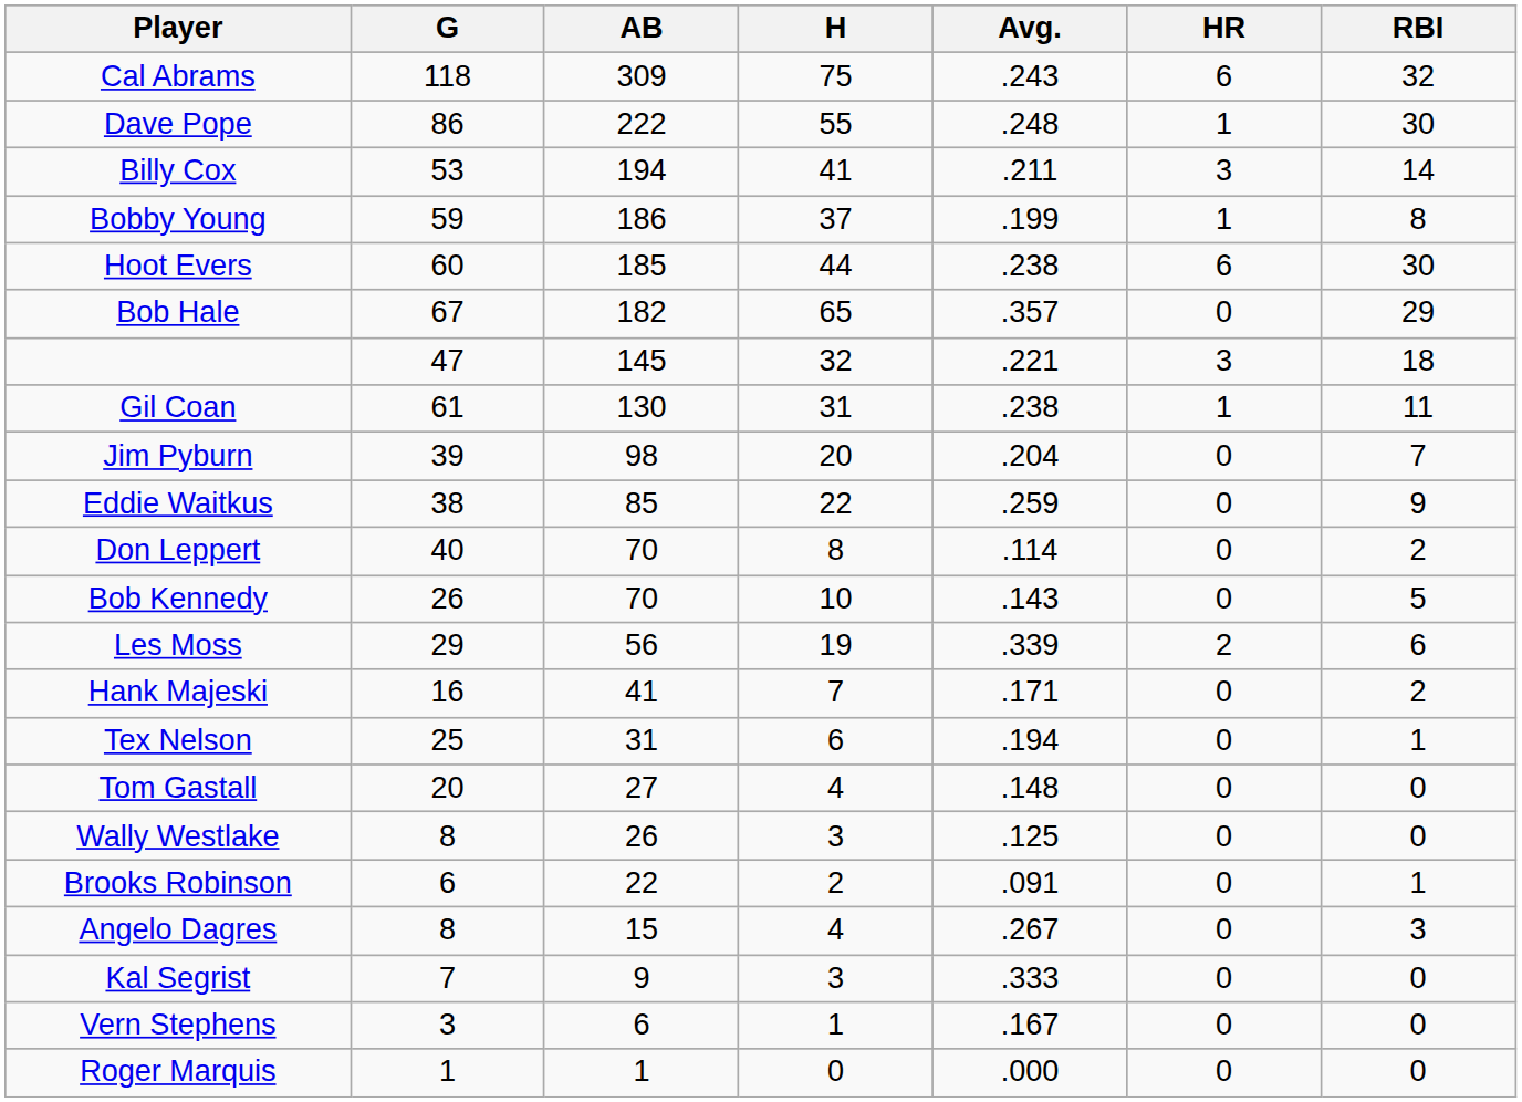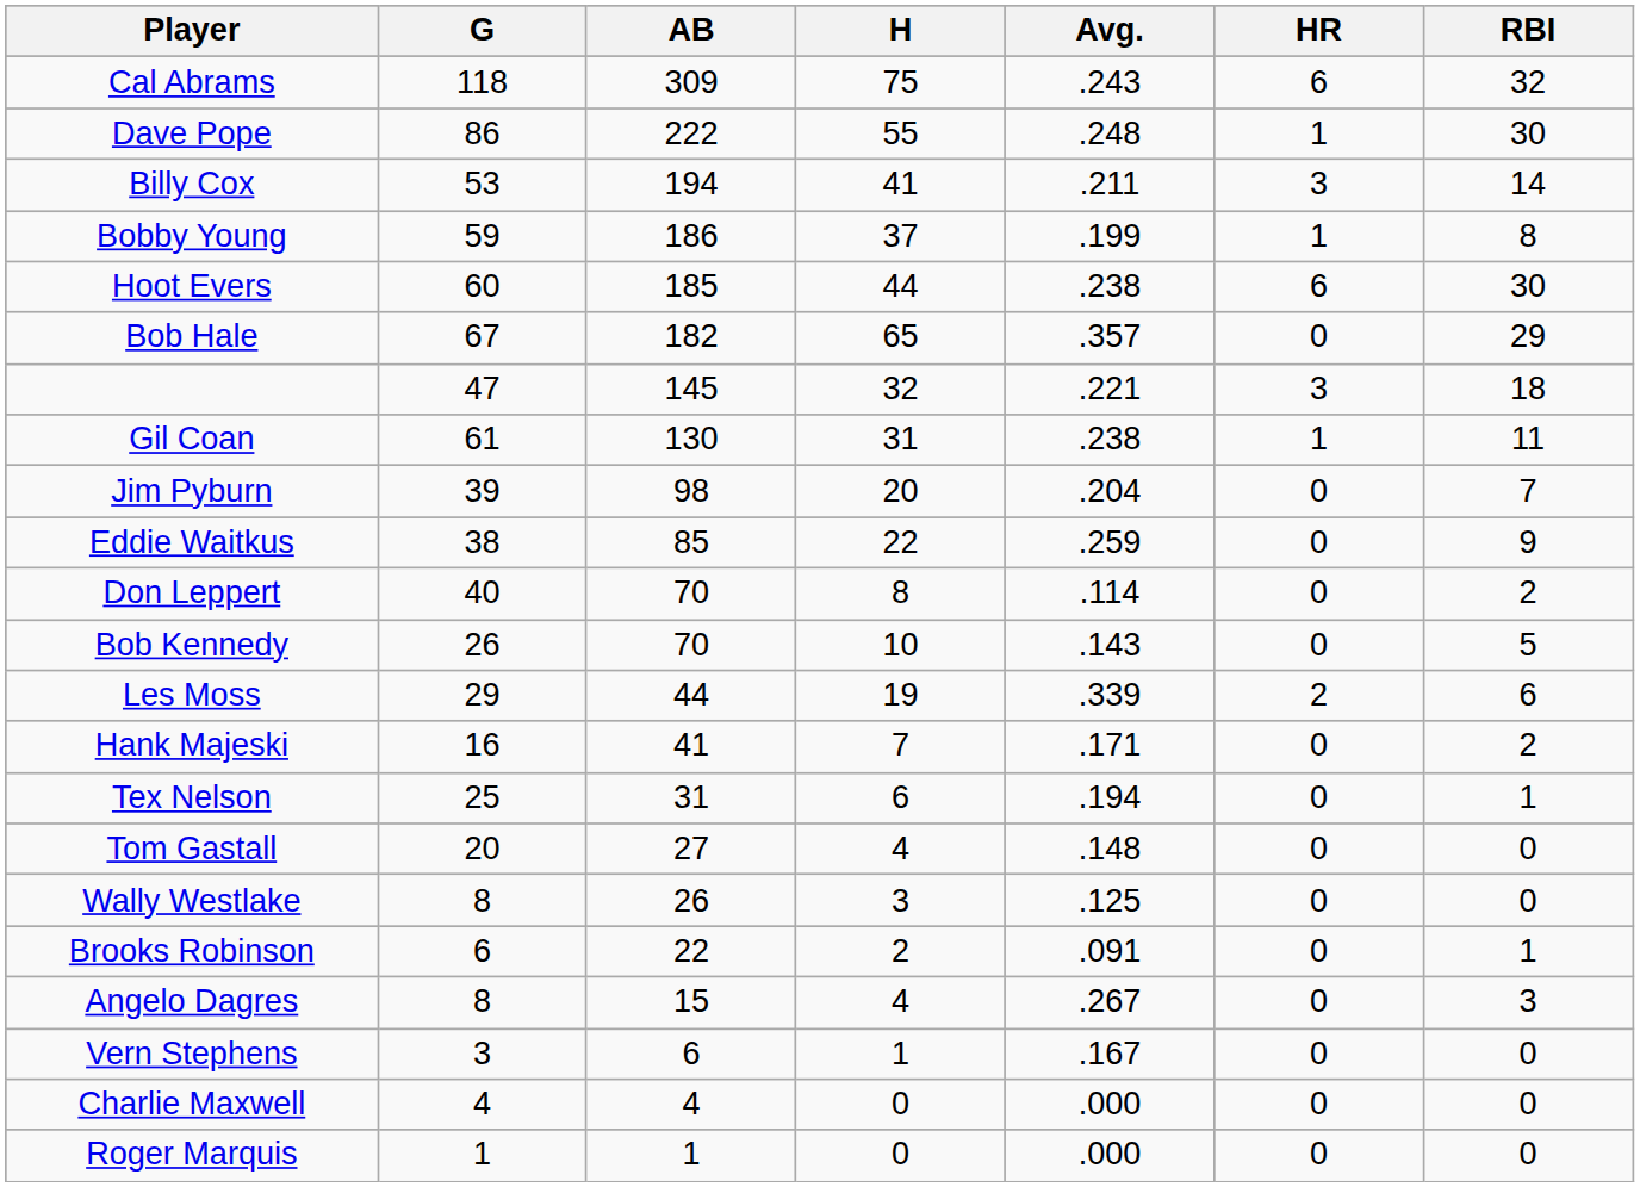Les Moss | AB: 56 -> 44
- row: Kal Segrist | 7 | 9 | 3 | .333 | 0 | 0
+ row: Charlie Maxwell | 4 | 4 | 0 | .000 | 0 | 0
